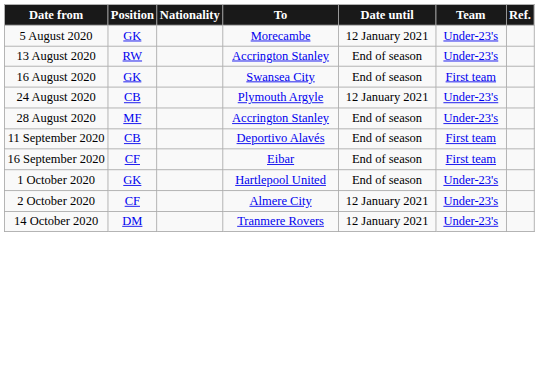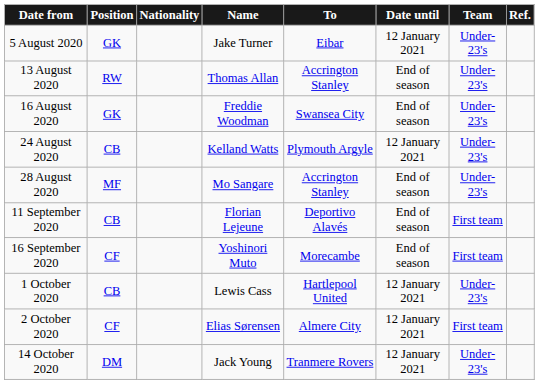+ column: Name | Jake Turner | Thomas Allan | Freddie Woodman | Kelland Watts | Mo Sangare | Florian Lejeune | Yoshinori Muto | Lewis Cass | Elias Sørensen | Jack Young
5 August 2020 | To: Morecambe -> Eibar
16 August 2020 | Team: First team -> Under-23's
16 September 2020 | To: Eibar -> Morecambe
1 October 2020 | Position: GK -> CB
1 October 2020 | Date until: End of season -> 12 January 2021
2 October 2020 | Team: Under-23's -> First team
